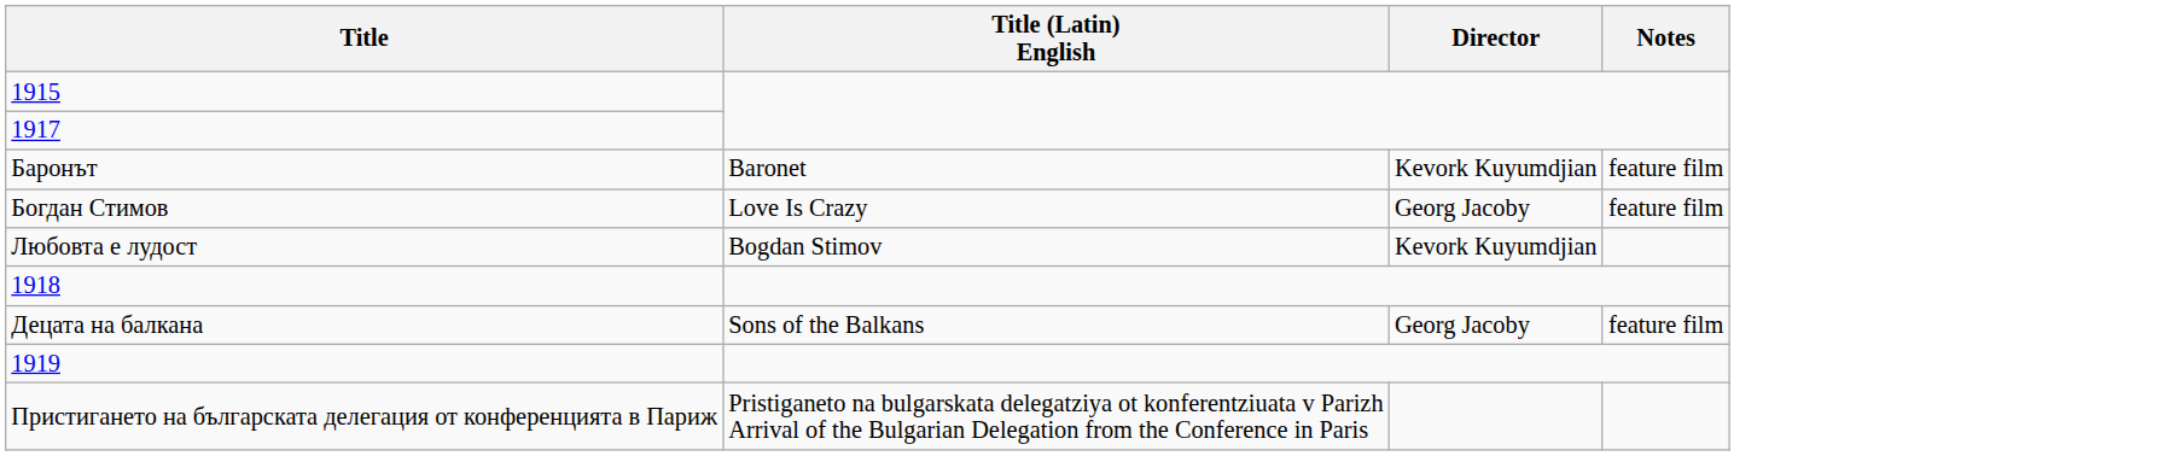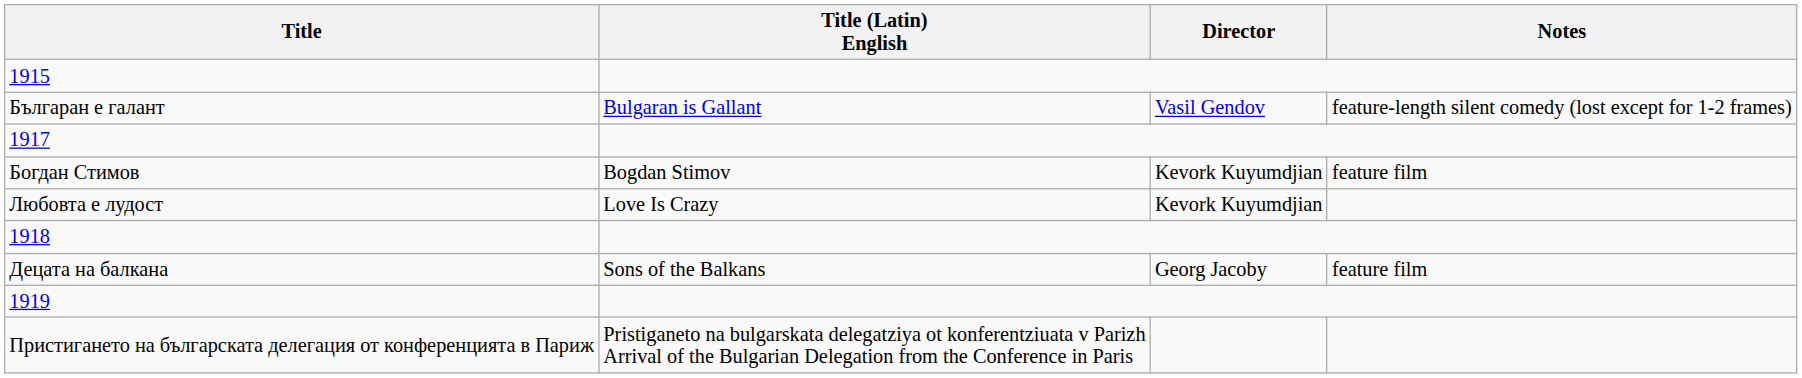+ row: Българан е галант | Bulgaran is Gallant | Vasil Gendov | feature-length silent comedy (lost except for 1-2 frames)
- row: Баронът | Baronet | Kevork Kuyumdjian | feature film
Богдан Стимов | Title (Latin) English: Love Is Crazy -> Bogdan Stimov
Богдан Стимов | Director: Georg Jacoby -> Kevork Kuyumdjian
Любовта е лудост | Title (Latin) English: Bogdan Stimov -> Love Is Crazy
